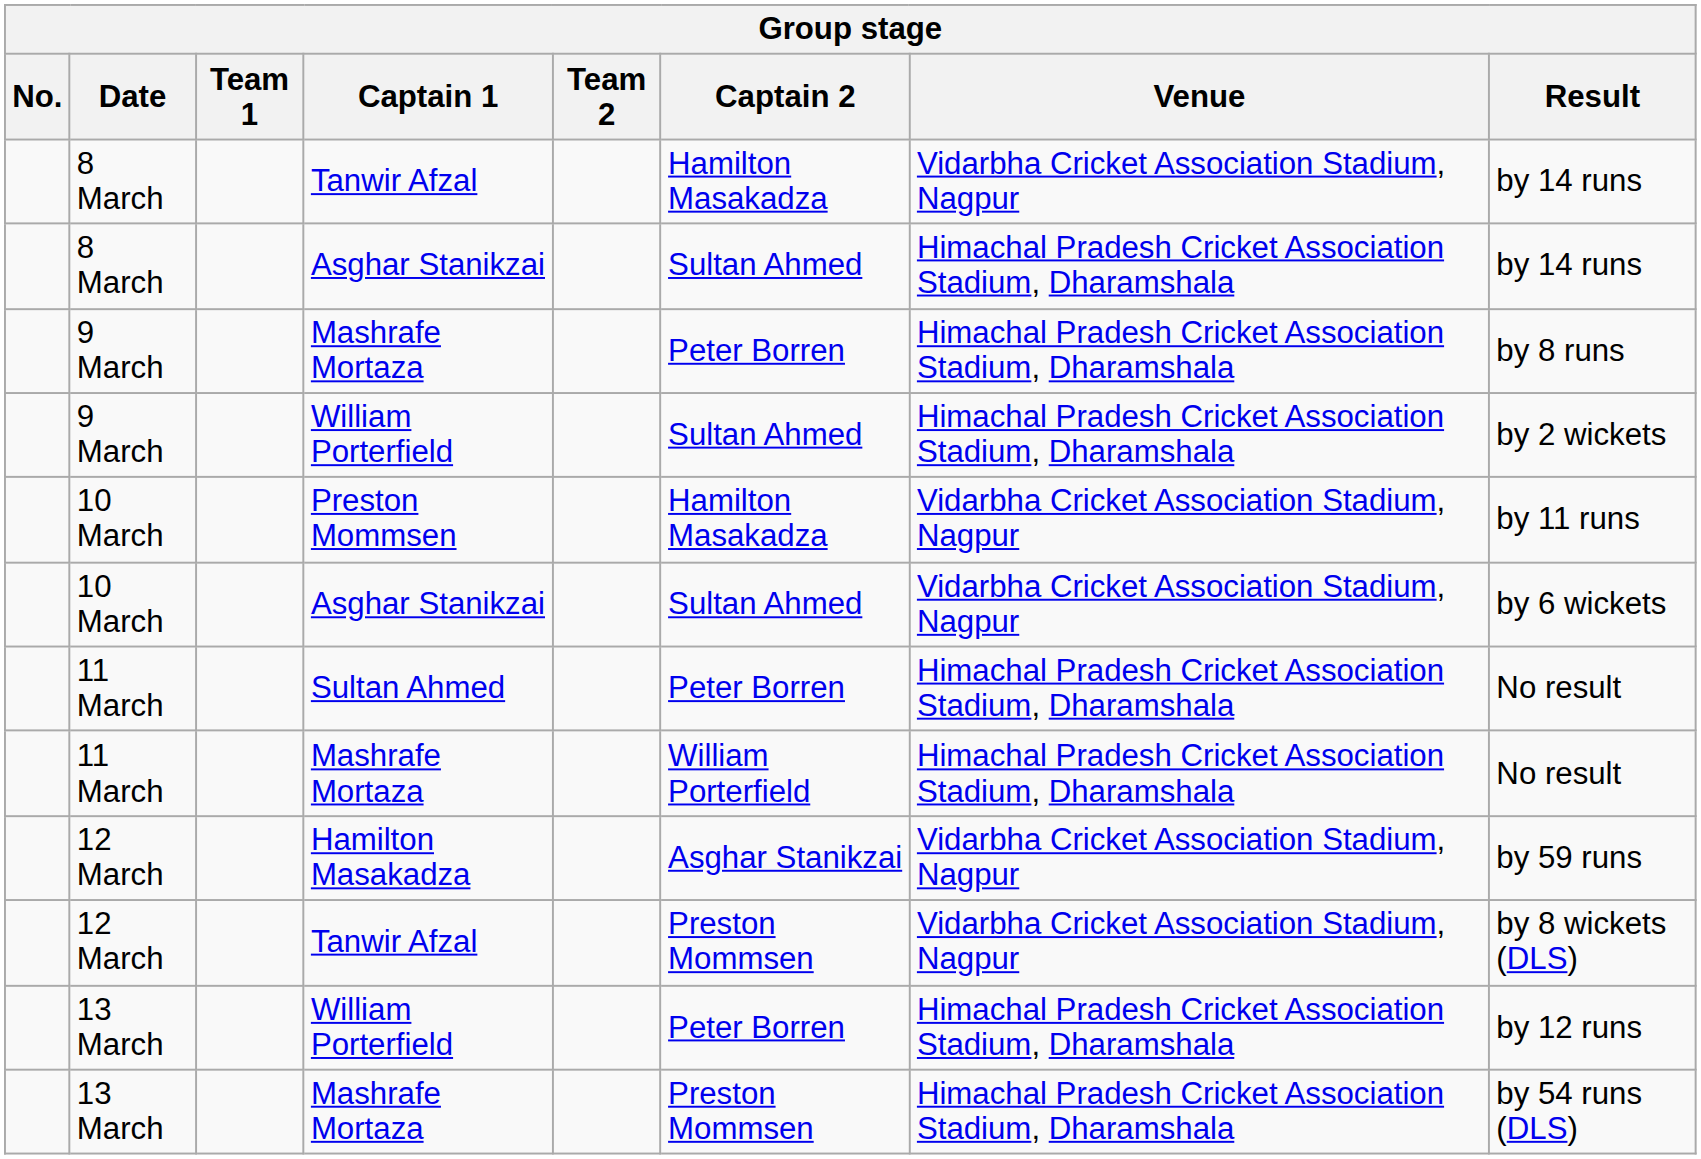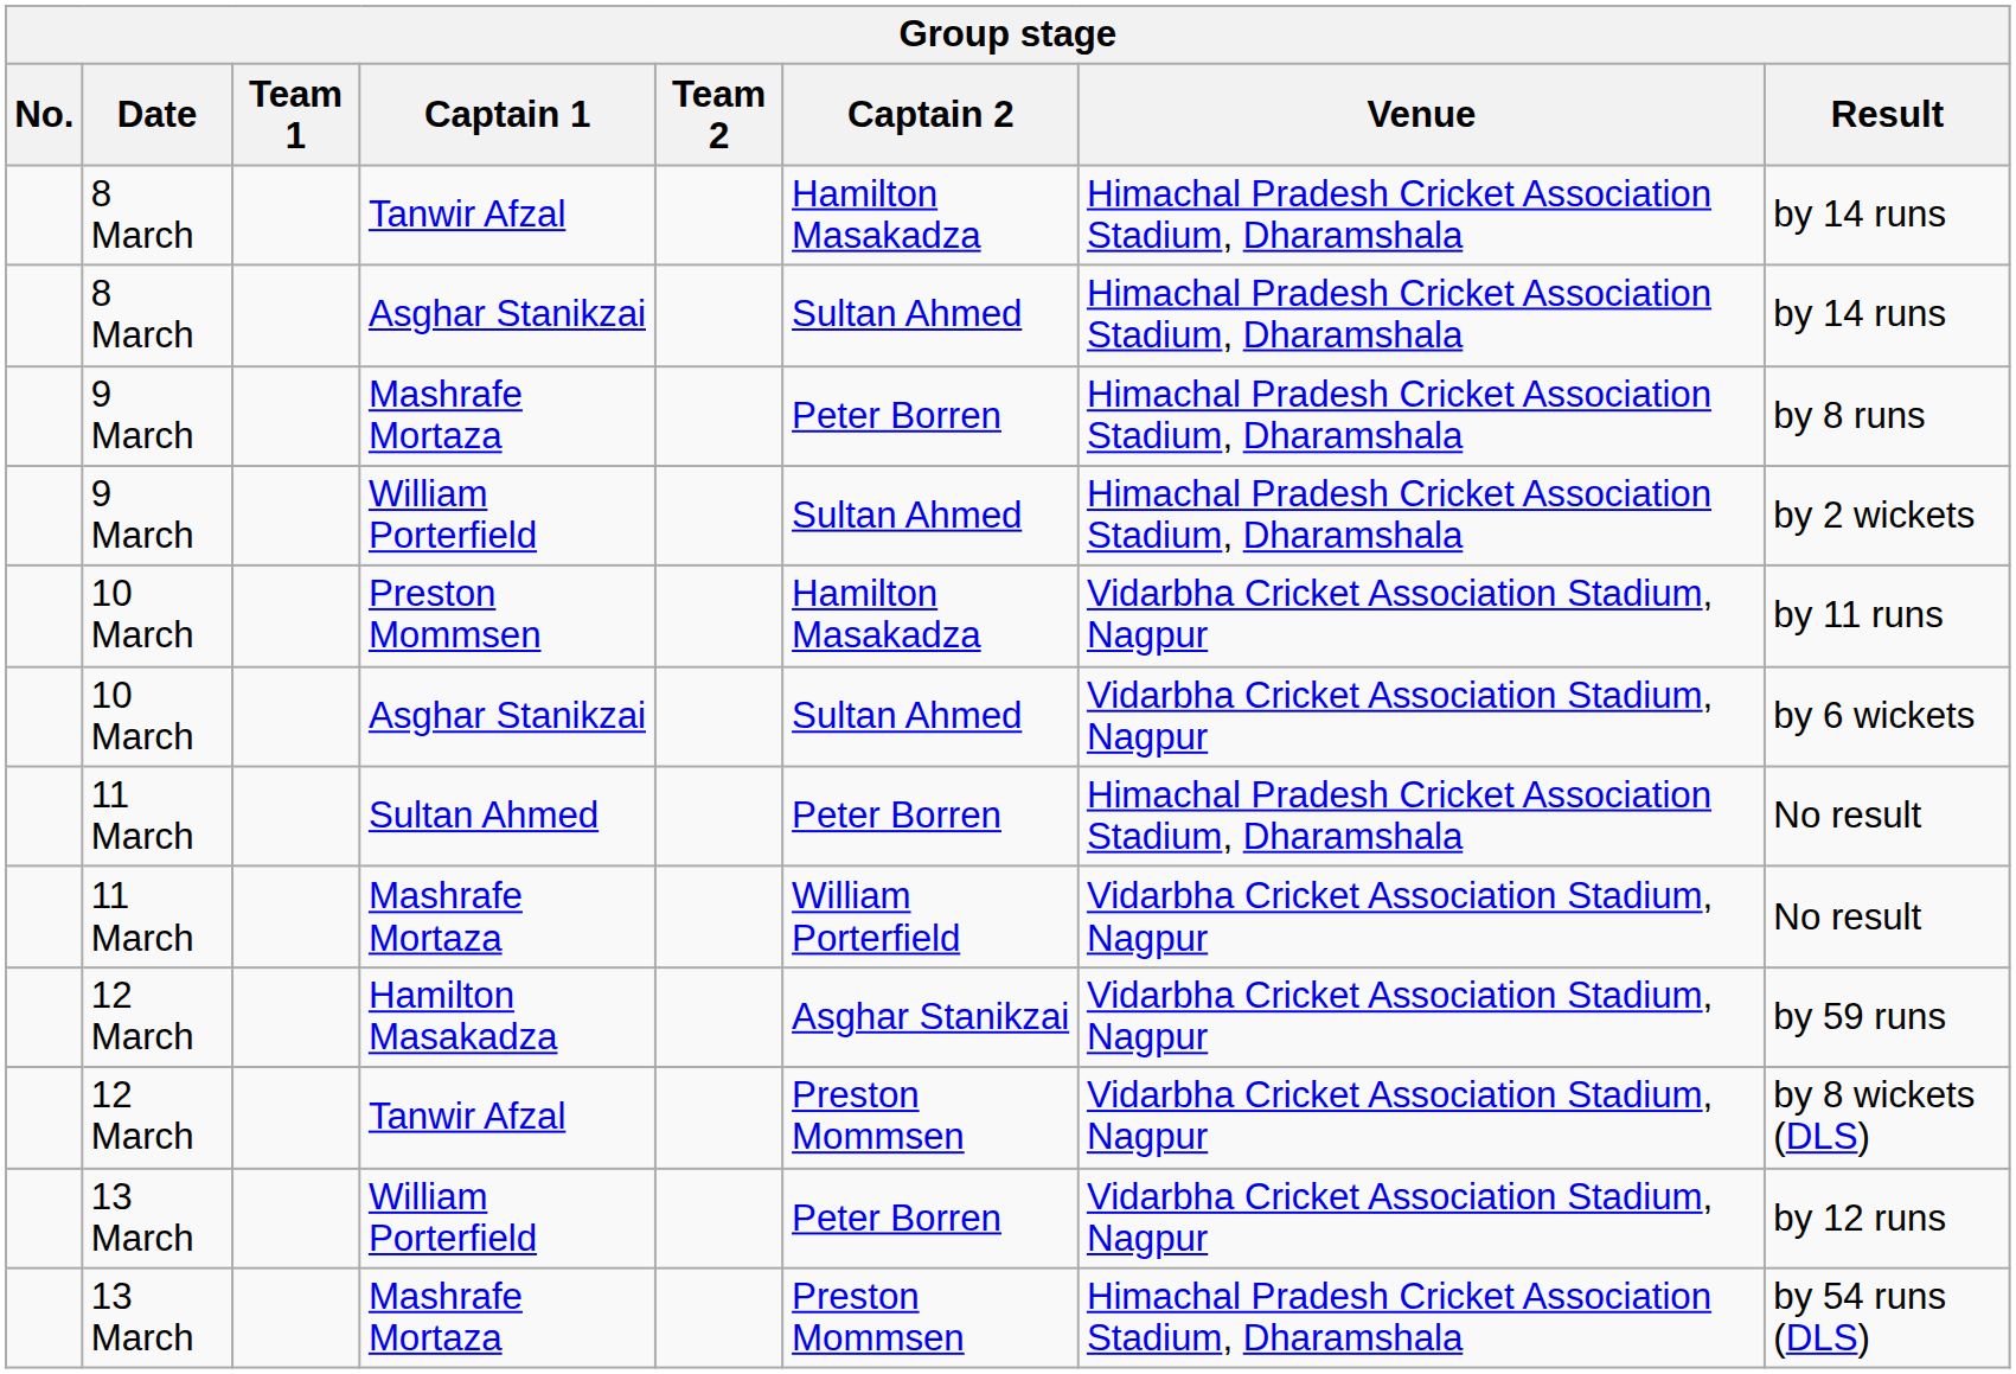8 March / Tanwir Afzal | Venue: Vidarbha Cricket Association Stadium, Nagpur -> Himachal Pradesh Cricket Association Stadium, Dharamshala
11 March / Mashrafe Mortaza | Venue: Himachal Pradesh Cricket Association Stadium, Dharamshala -> Vidarbha Cricket Association Stadium, Nagpur
13 March / William Porterfield | Venue: Himachal Pradesh Cricket Association Stadium, Dharamshala -> Vidarbha Cricket Association Stadium, Nagpur
